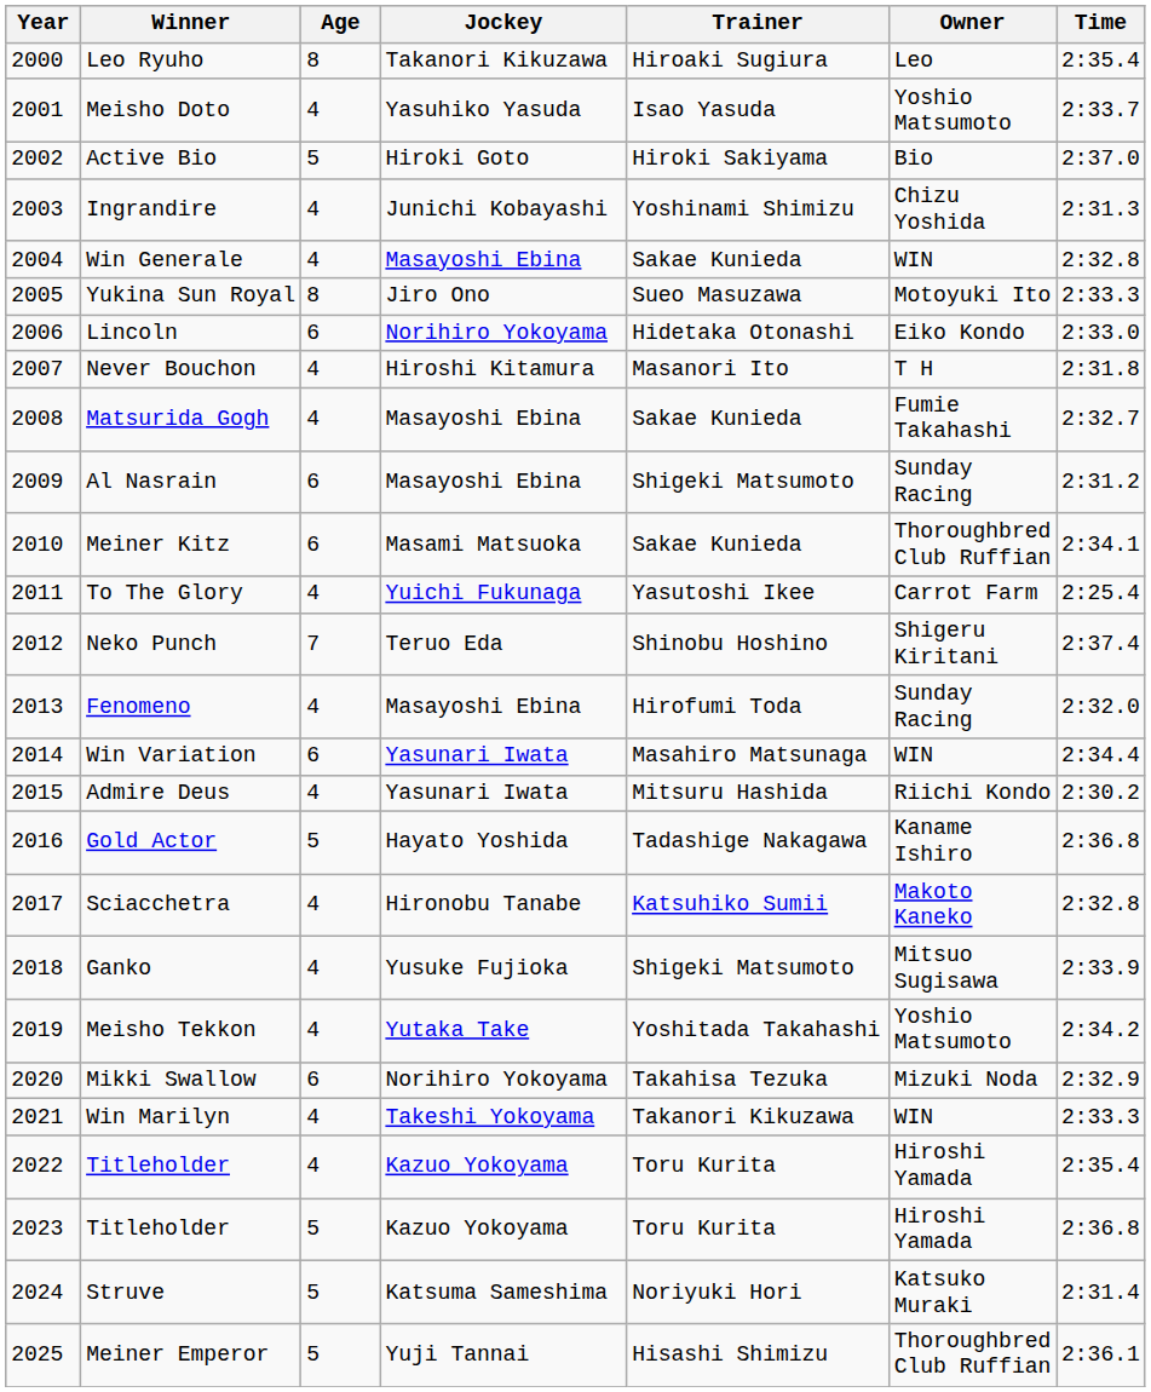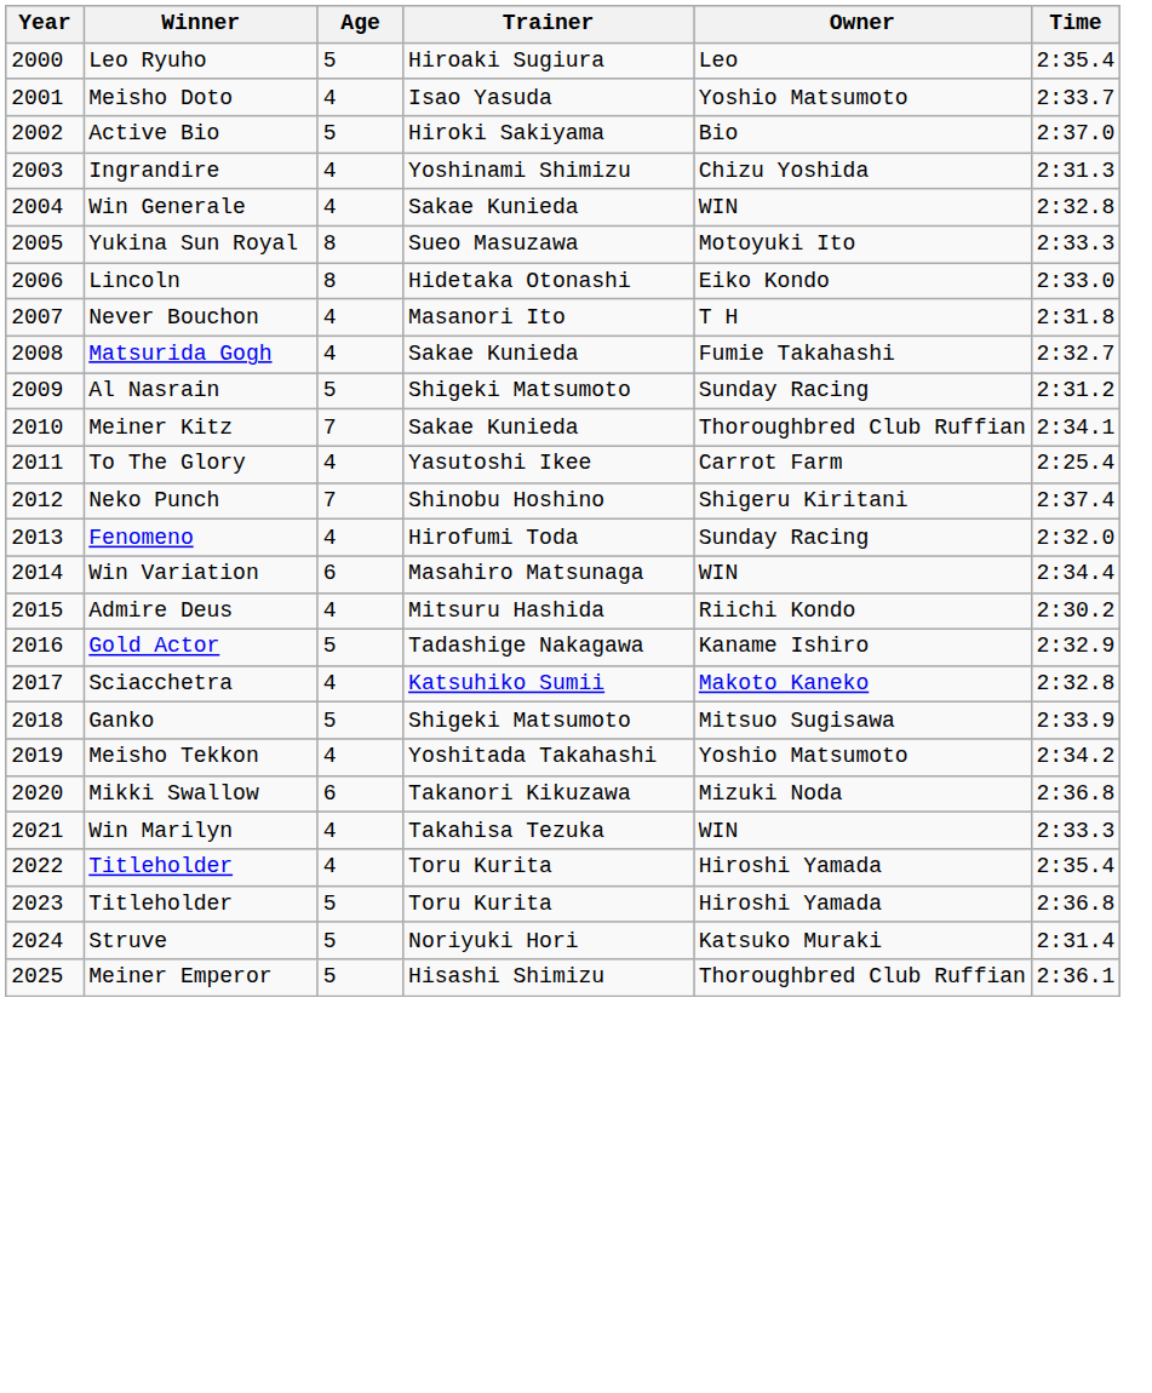- column: Jockey | Takanori Kikuzawa | Yasuhiko Yasuda | Hiroki Goto | Junichi Kobayashi | Masayoshi Ebina | Jiro Ono | Norihiro Yokoyama | Hiroshi Kitamura | Masayoshi Ebina | Masayoshi Ebina | Masami Matsuoka | Yuichi Fukunaga | Teruo Eda | Masayoshi Ebina | Yasunari Iwata | Yasunari Iwata | Hayato Yoshida | Hironobu Tanabe | Yusuke Fujioka | Yutaka Take | Norihiro Yokoyama | Takeshi Yokoyama | Kazuo Yokoyama | Kazuo Yokoyama | Katsuma Sameshima | Yuji Tannai
Leo Ryuho | Age: 8 -> 5
Lincoln | Age: 6 -> 8
Al Nasrain | Age: 6 -> 5
Meiner Kitz | Age: 6 -> 7
Gold Actor | Time: 2:36.8 -> 2:32.9
Ganko | Age: 4 -> 5
Mikki Swallow | Trainer: Takahisa Tezuka -> Takanori Kikuzawa
Mikki Swallow | Time: 2:32.9 -> 2:36.8
Win Marilyn | Trainer: Takanori Kikuzawa -> Takahisa Tezuka
